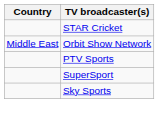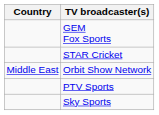+ row: GEM Fox Sports
- row: SuperSport
